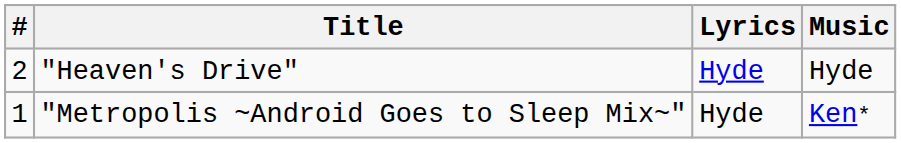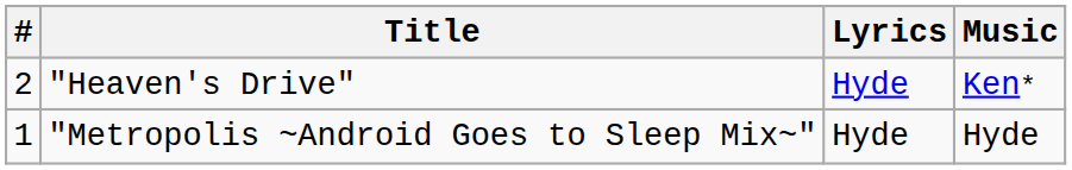"Heaven's Drive" | Music: Hyde -> Ken*
"Metropolis ~Android Goes to Sleep Mix~" | Music: Ken* -> Hyde
